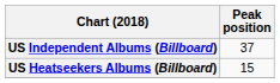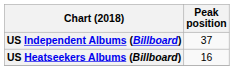US Heatseekers Albums (Billboard) | Peak position: 15 -> 16
